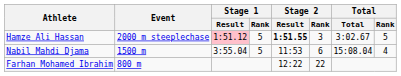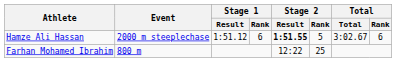Hamze Ali Hassan | Stage 1 / Result: pink background -> no background
Hamze Ali Hassan | Stage 1 / Rank: 5 -> 6
Hamze Ali Hassan | Stage 2 / Rank: 3 -> 5
Hamze Ali Hassan | Total / Rank: 5 -> 6
- row: Nabil Mahdi Djama | 1500 m | 3:55.04 | 5 | 11:53 | 6 | 15:08.04 | 4
Farhan Mohamed Ibrahim | Stage 2 / Rank: 22 -> 25
